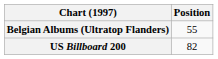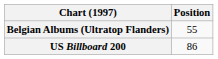US Billboard 200 | Position: 82 -> 86
